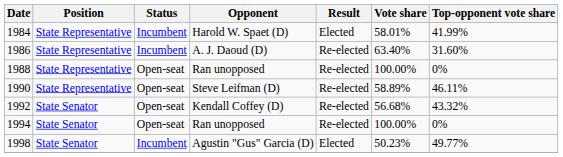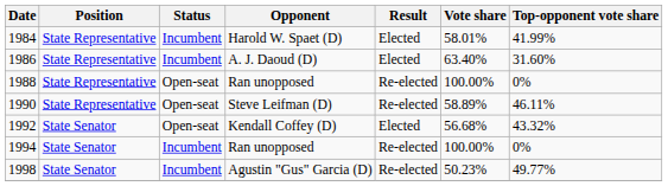1986 | Result: Re-elected -> Elected
1992 | Result: Re-elected -> Elected
1994 | Status: Open-seat -> Incumbent
1998 | Result: Elected -> Re-elected
